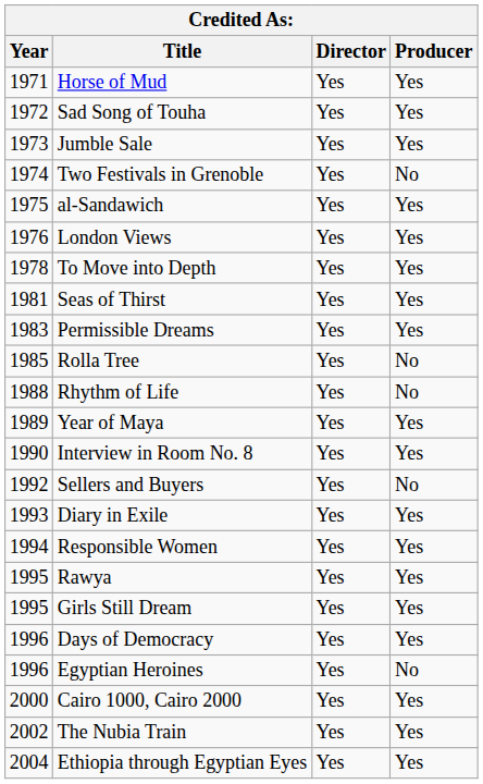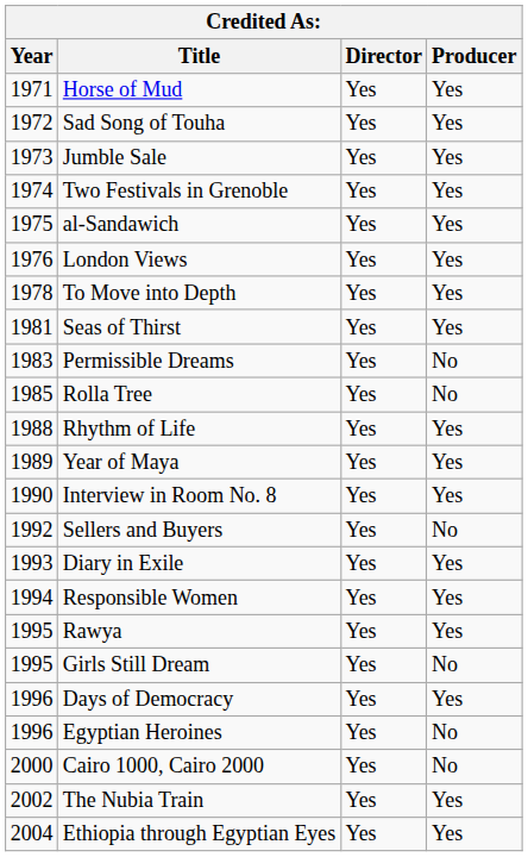Two Festivals in Grenoble | Producer: No -> Yes
Permissible Dreams | Producer: Yes -> No
Rhythm of Life | Producer: No -> Yes
Girls Still Dream | Producer: Yes -> No
Cairo 1000, Cairo 2000 | Producer: Yes -> No
